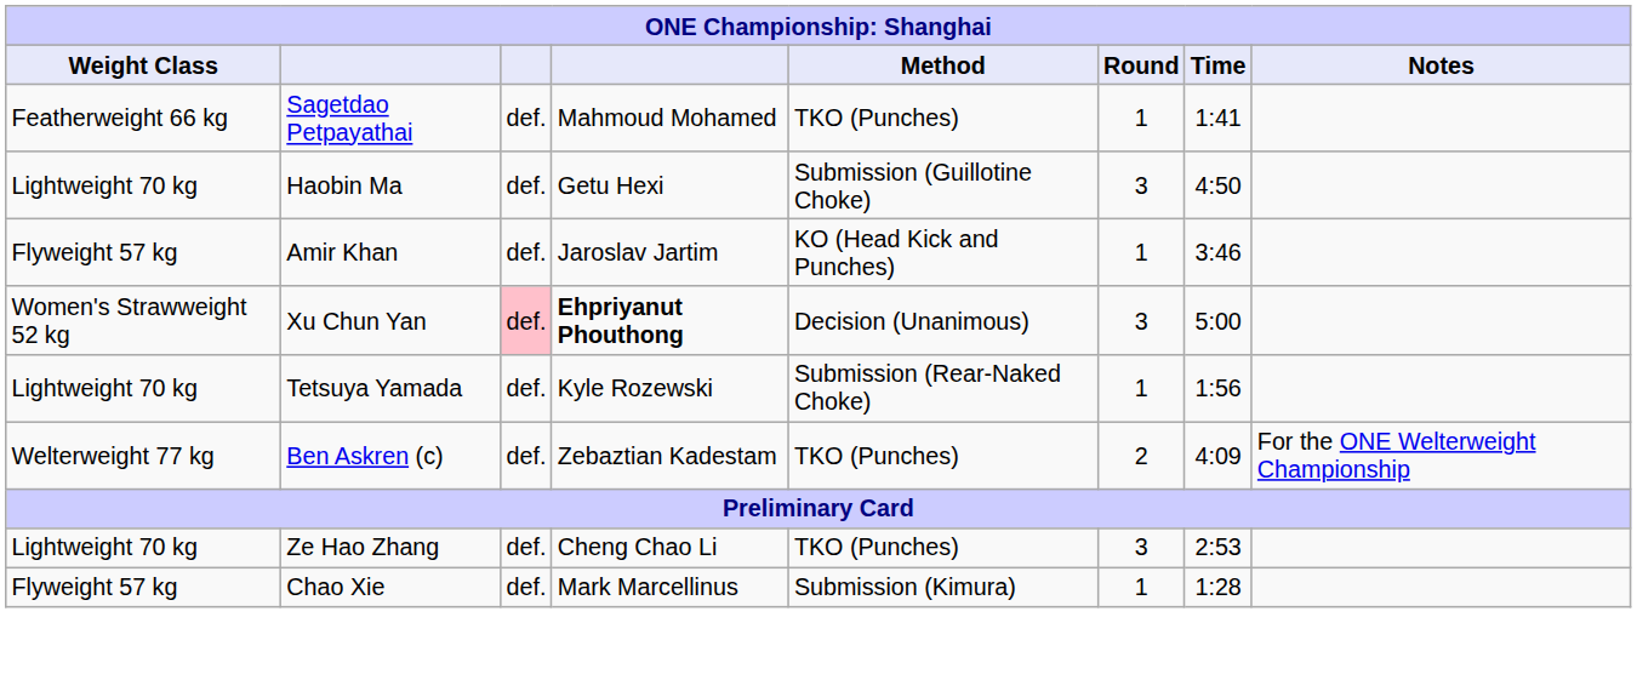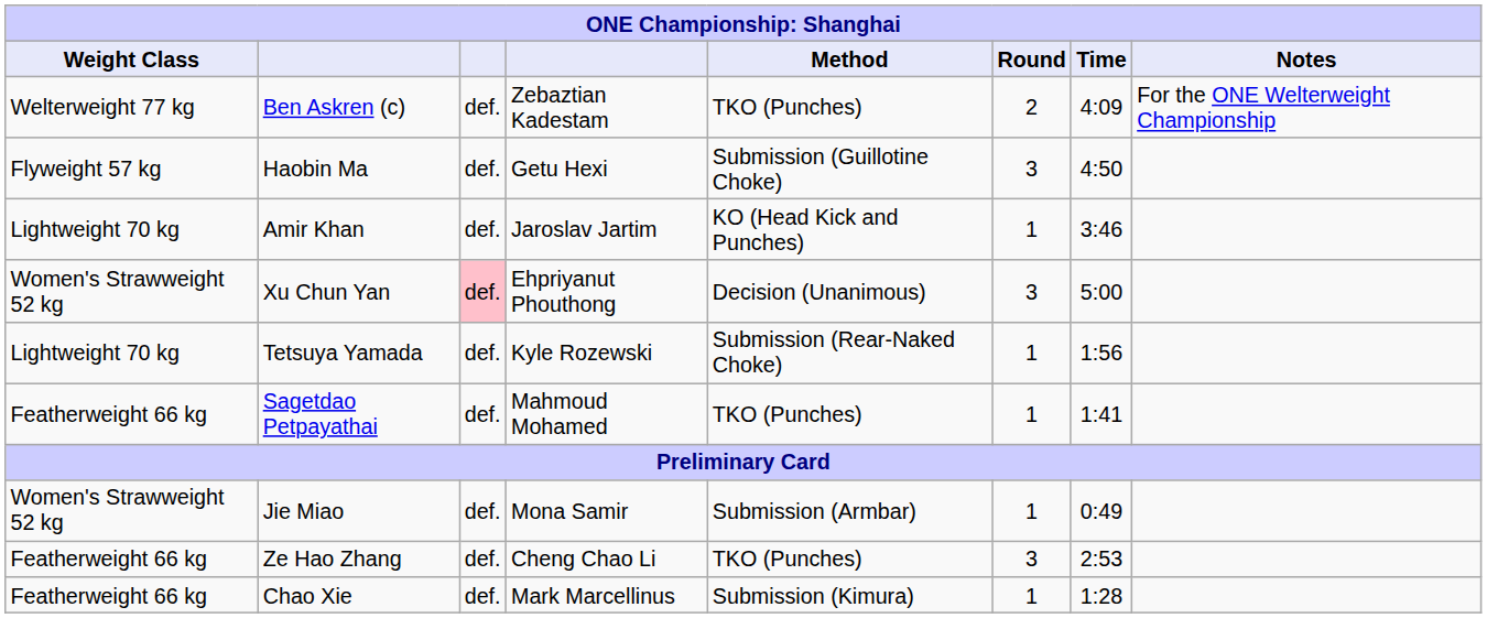rows swapped: Ben Askren (c) <-> Sagetdao Petpayathai
Haobin Ma | Weight Class: Lightweight 70 kg -> Flyweight 57 kg
Amir Khan | Weight Class: Flyweight 57 kg -> Lightweight 70 kg
Xu Chun Yan | column 4: bold -> normal
+ row: Women's Strawweight 52 kg | Jie Miao | def. | Mona Samir | Submission (Armbar) | 1 | 0:49
Ze Hao Zhang | Weight Class: Lightweight 70 kg -> Featherweight 66 kg
Chao Xie | Weight Class: Flyweight 57 kg -> Featherweight 66 kg
